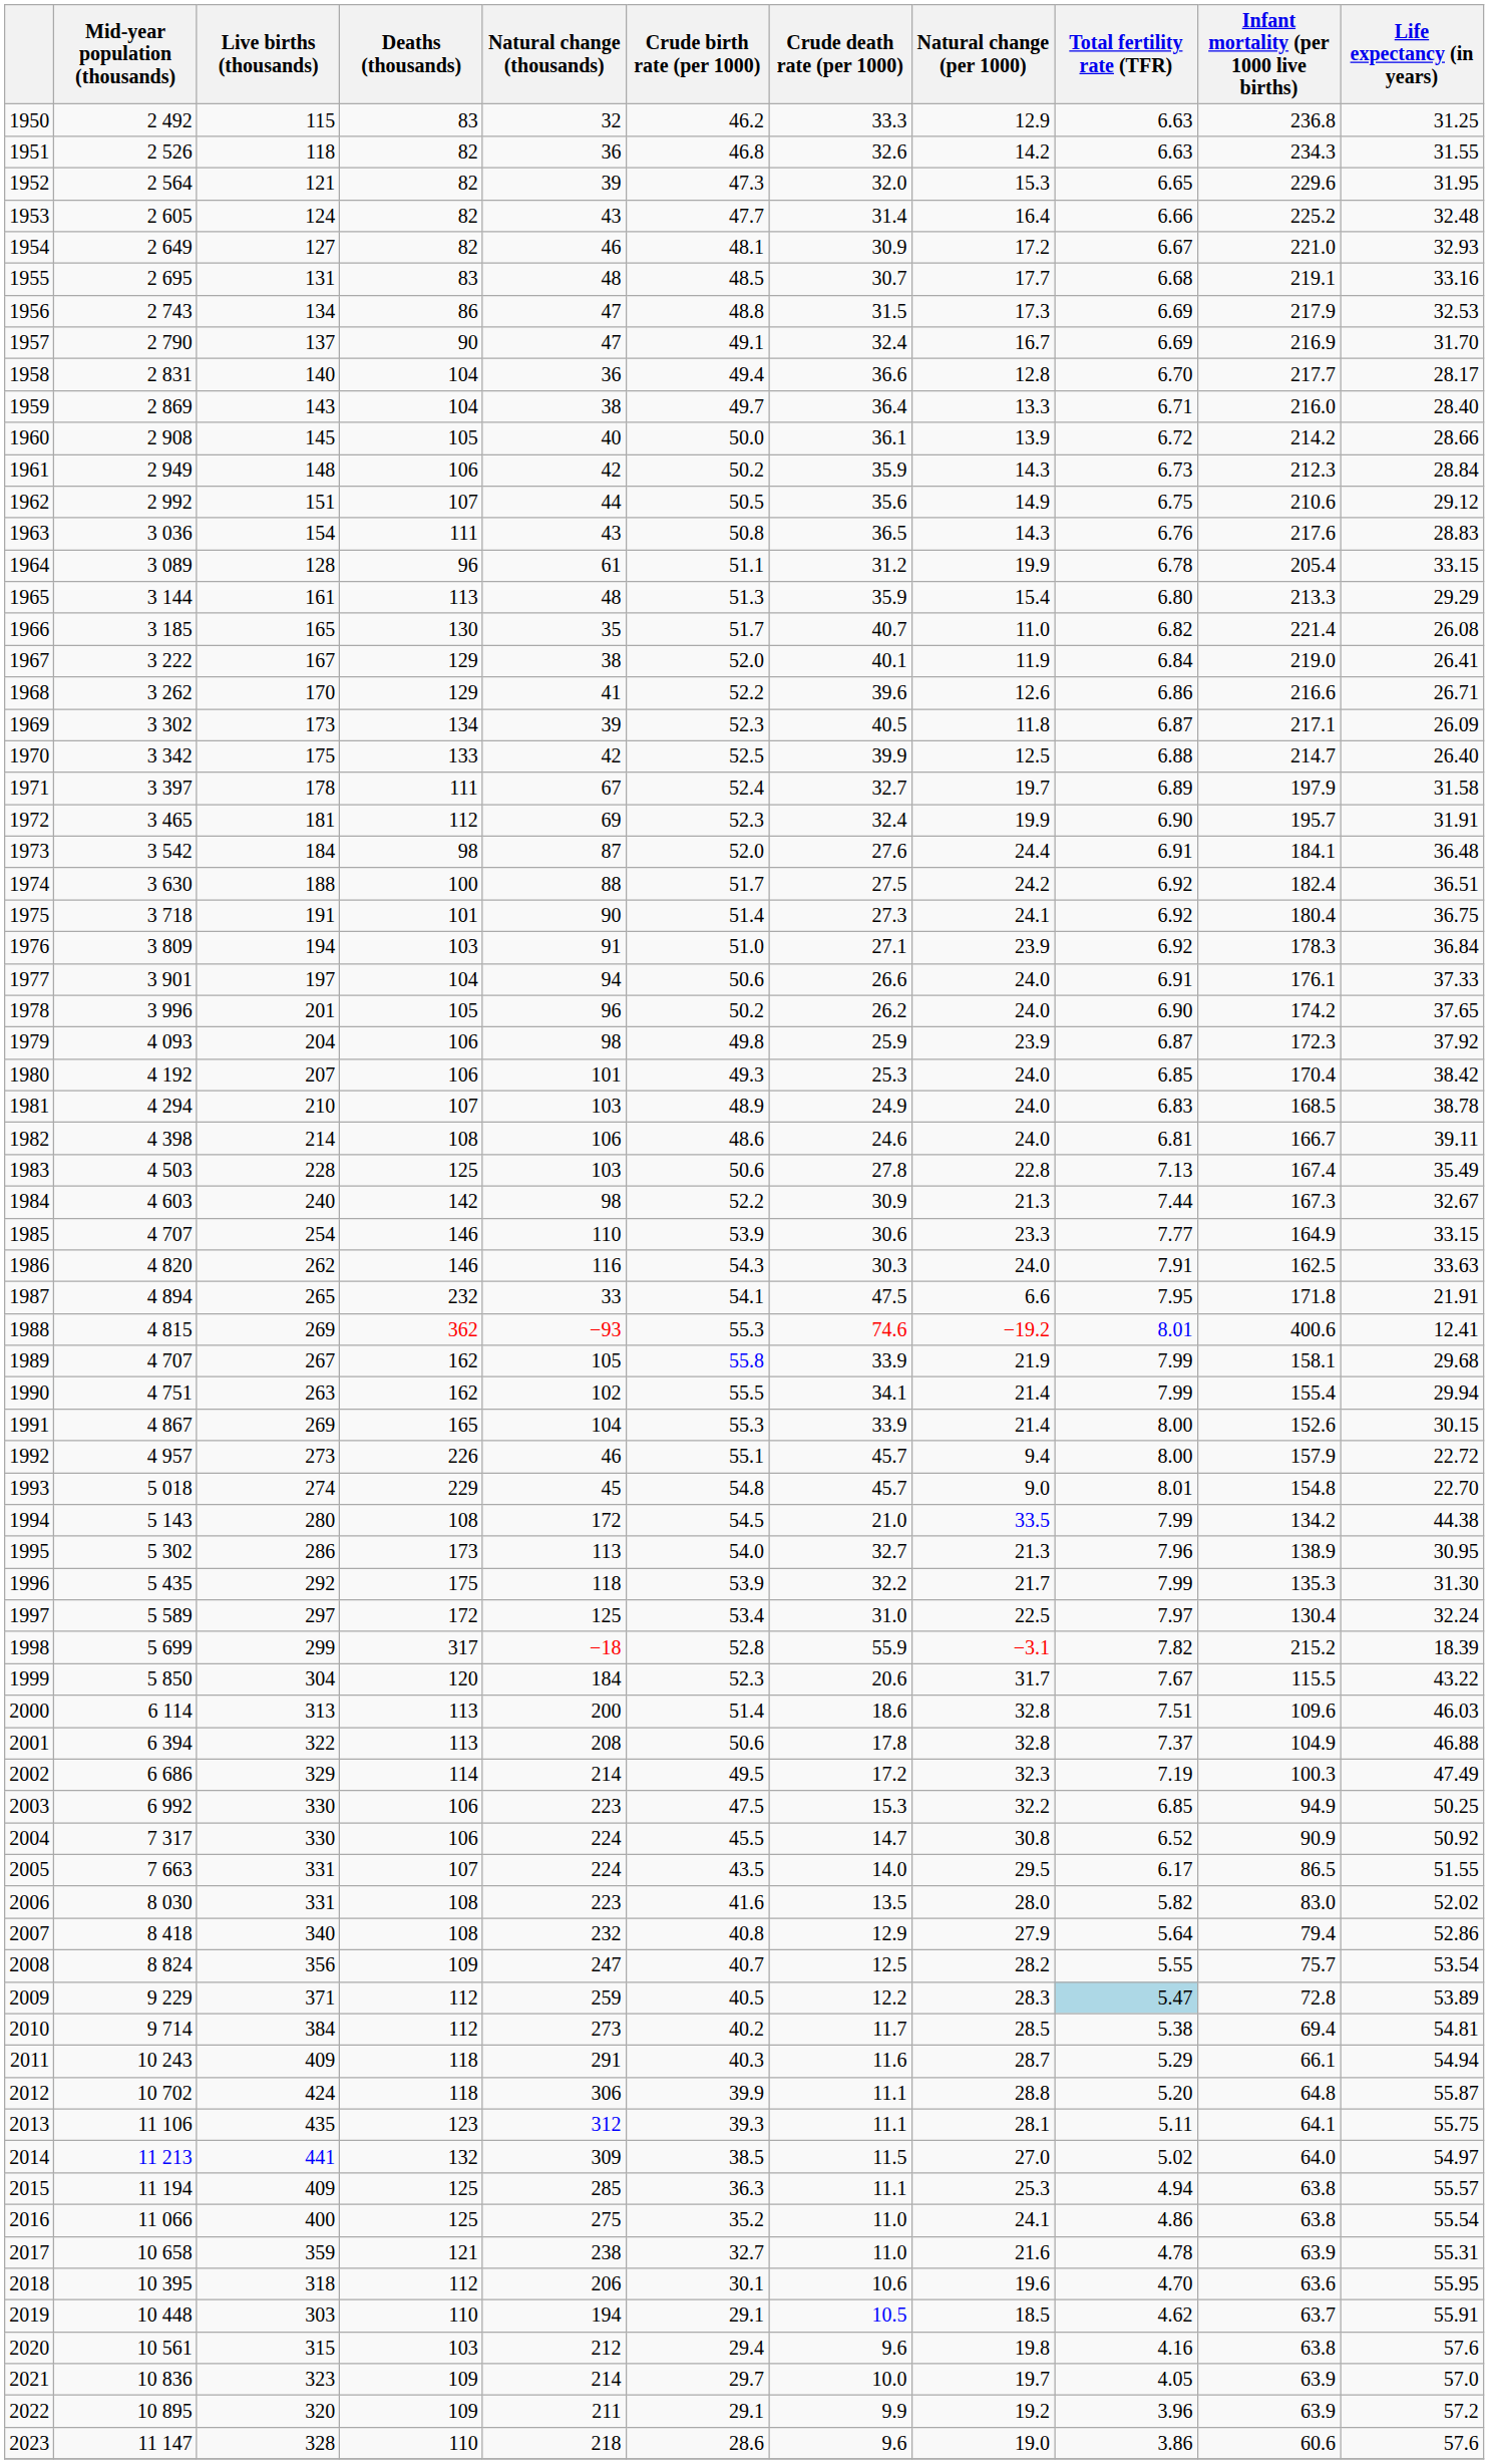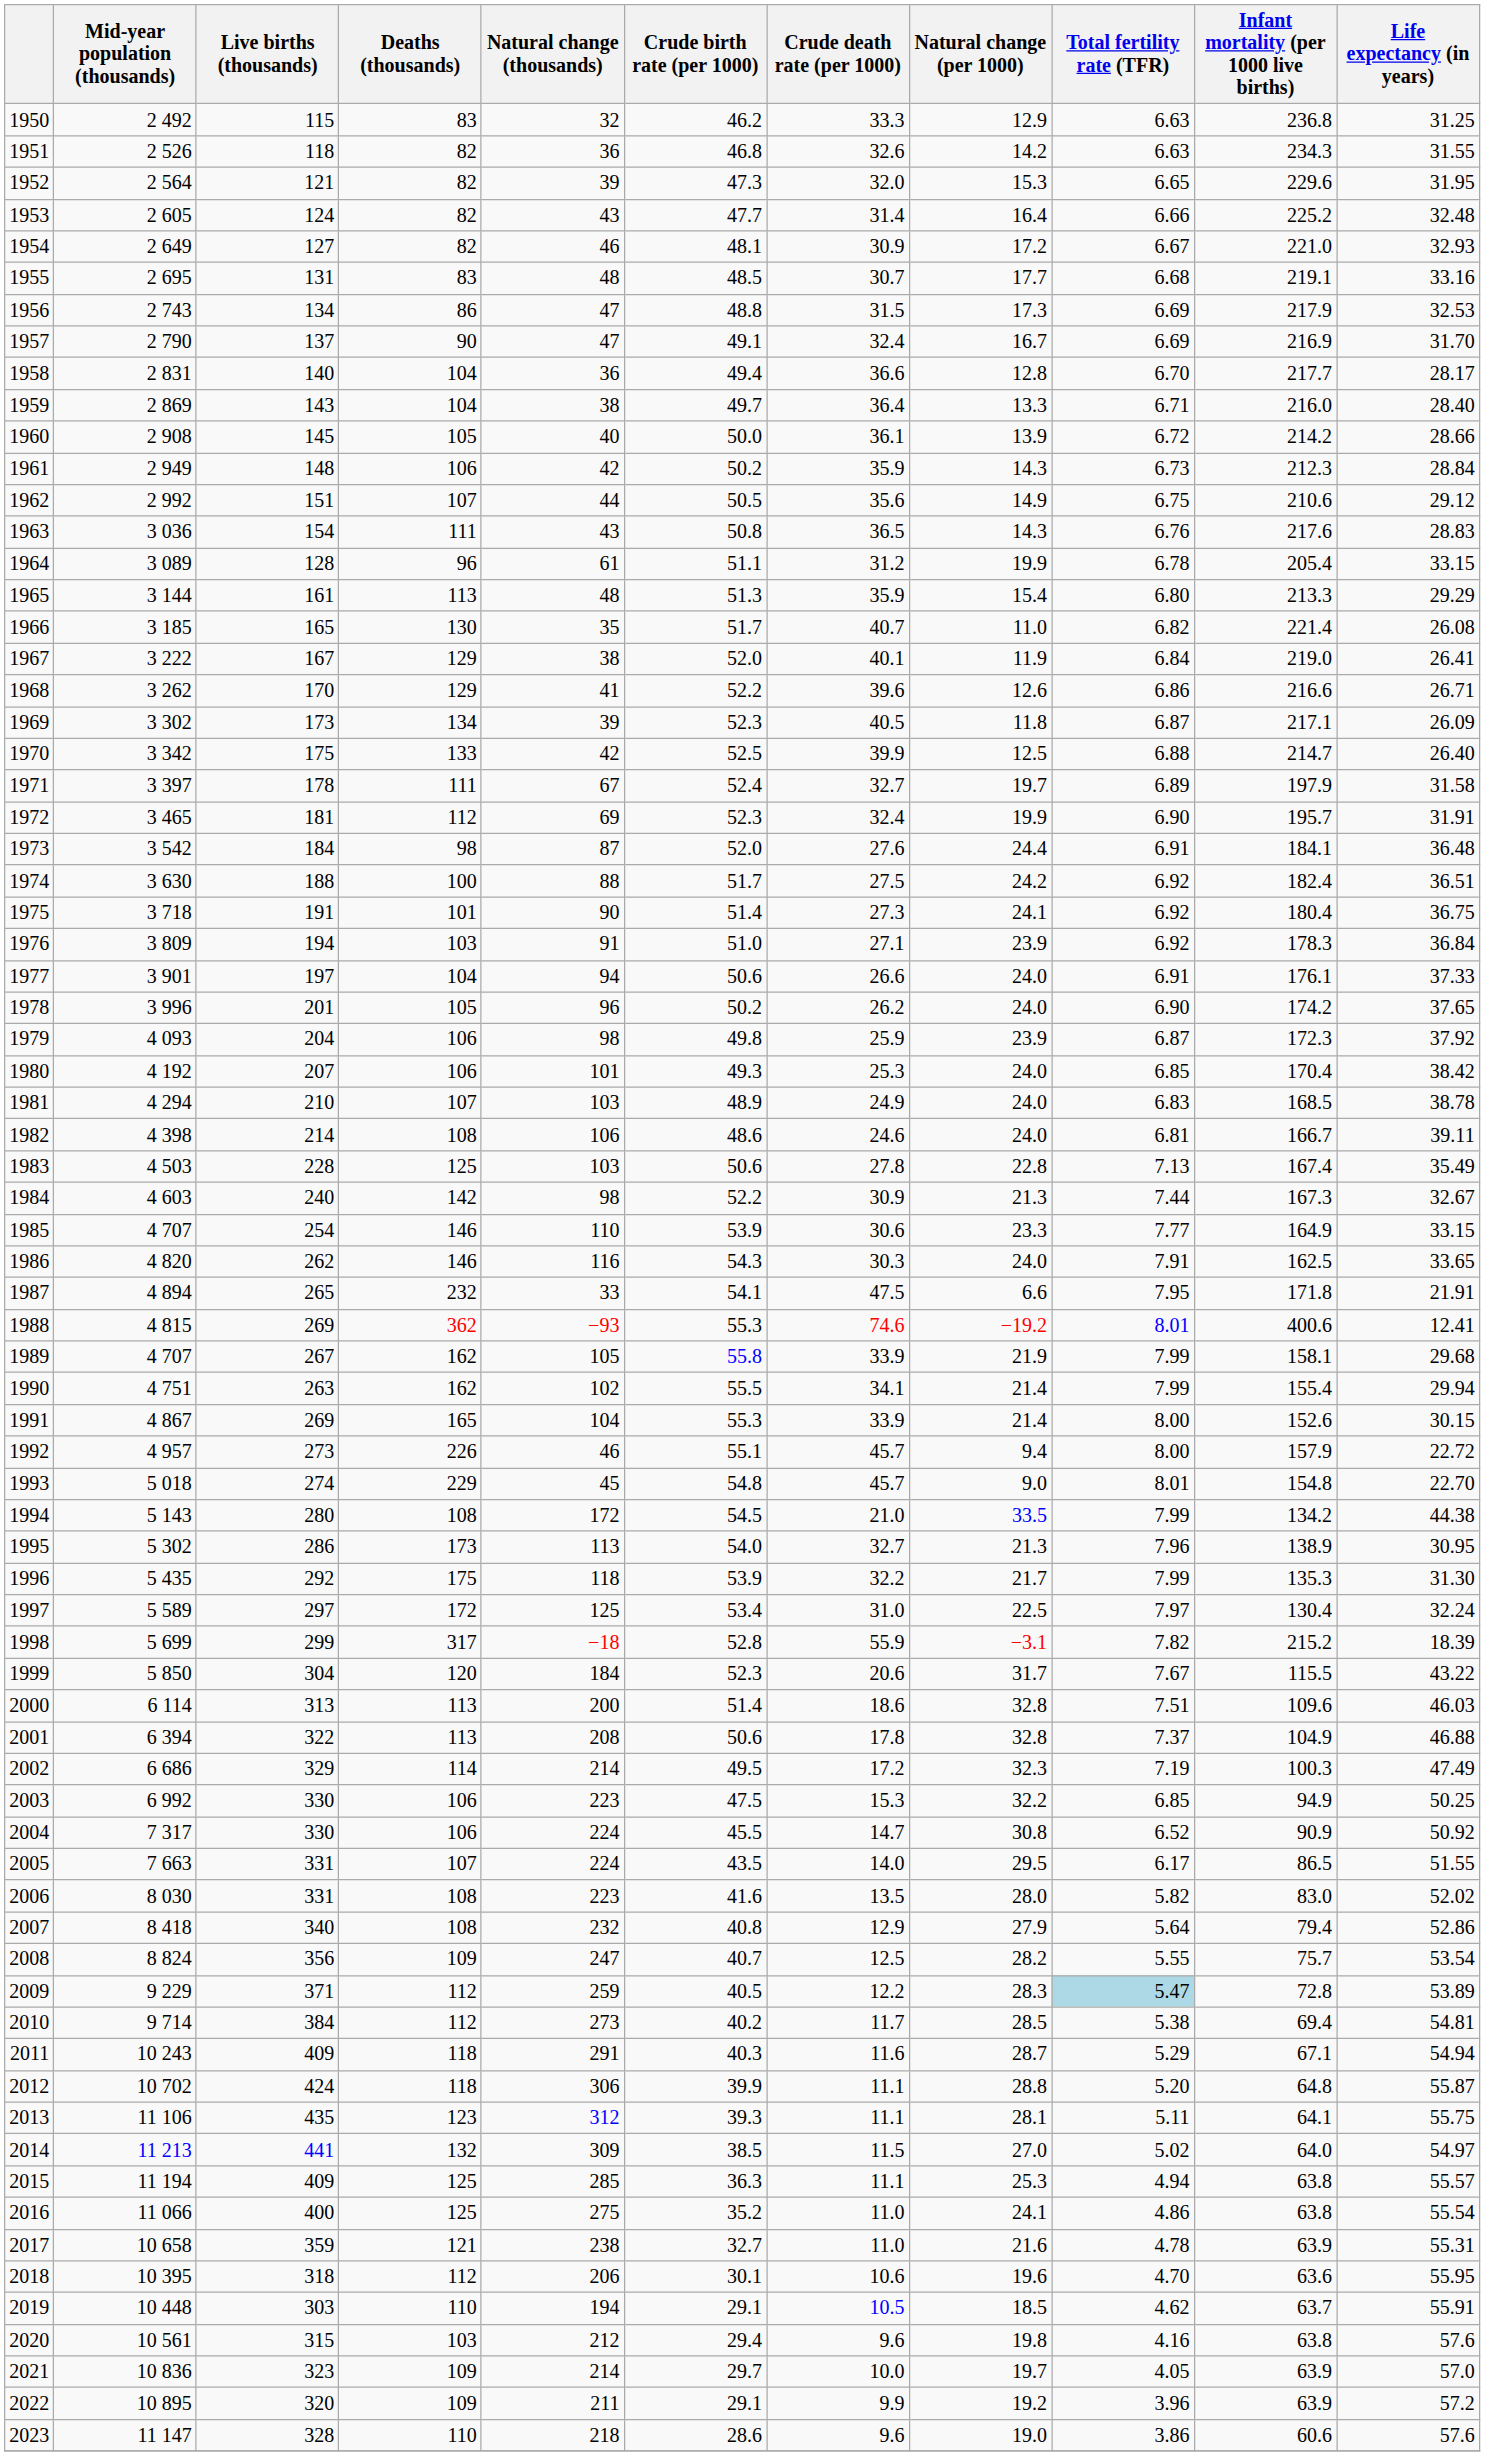1986 | Life expectancy (in years): 33.63 -> 33.65
2011 | Infant mortality (per 1000 live births): 66.1 -> 67.1
